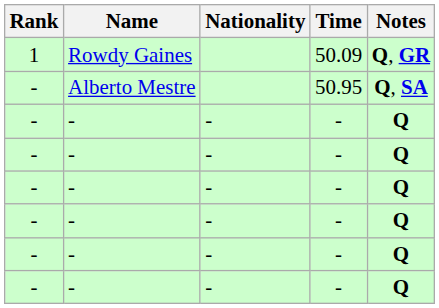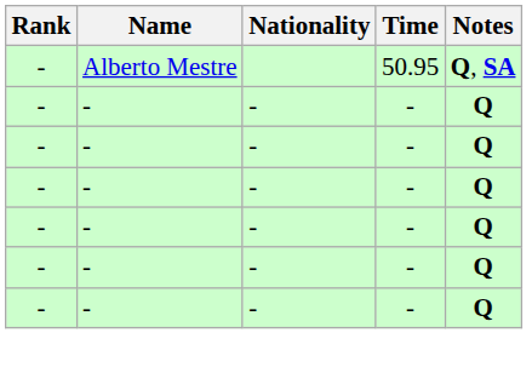- row: 1 | Rowdy Gaines | 50.09 | Q, GR
